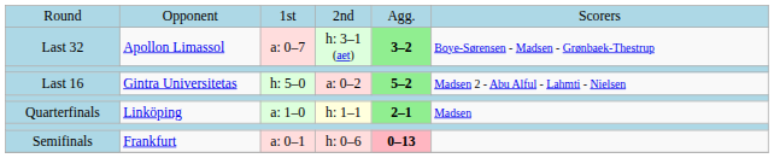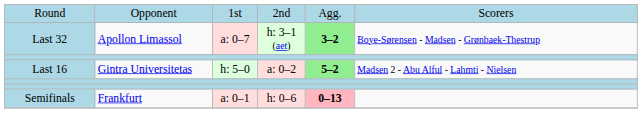- row: Quarterfinals | Linköping | a: 1–0 | h: 1–1 | 2–1 | Madsen
